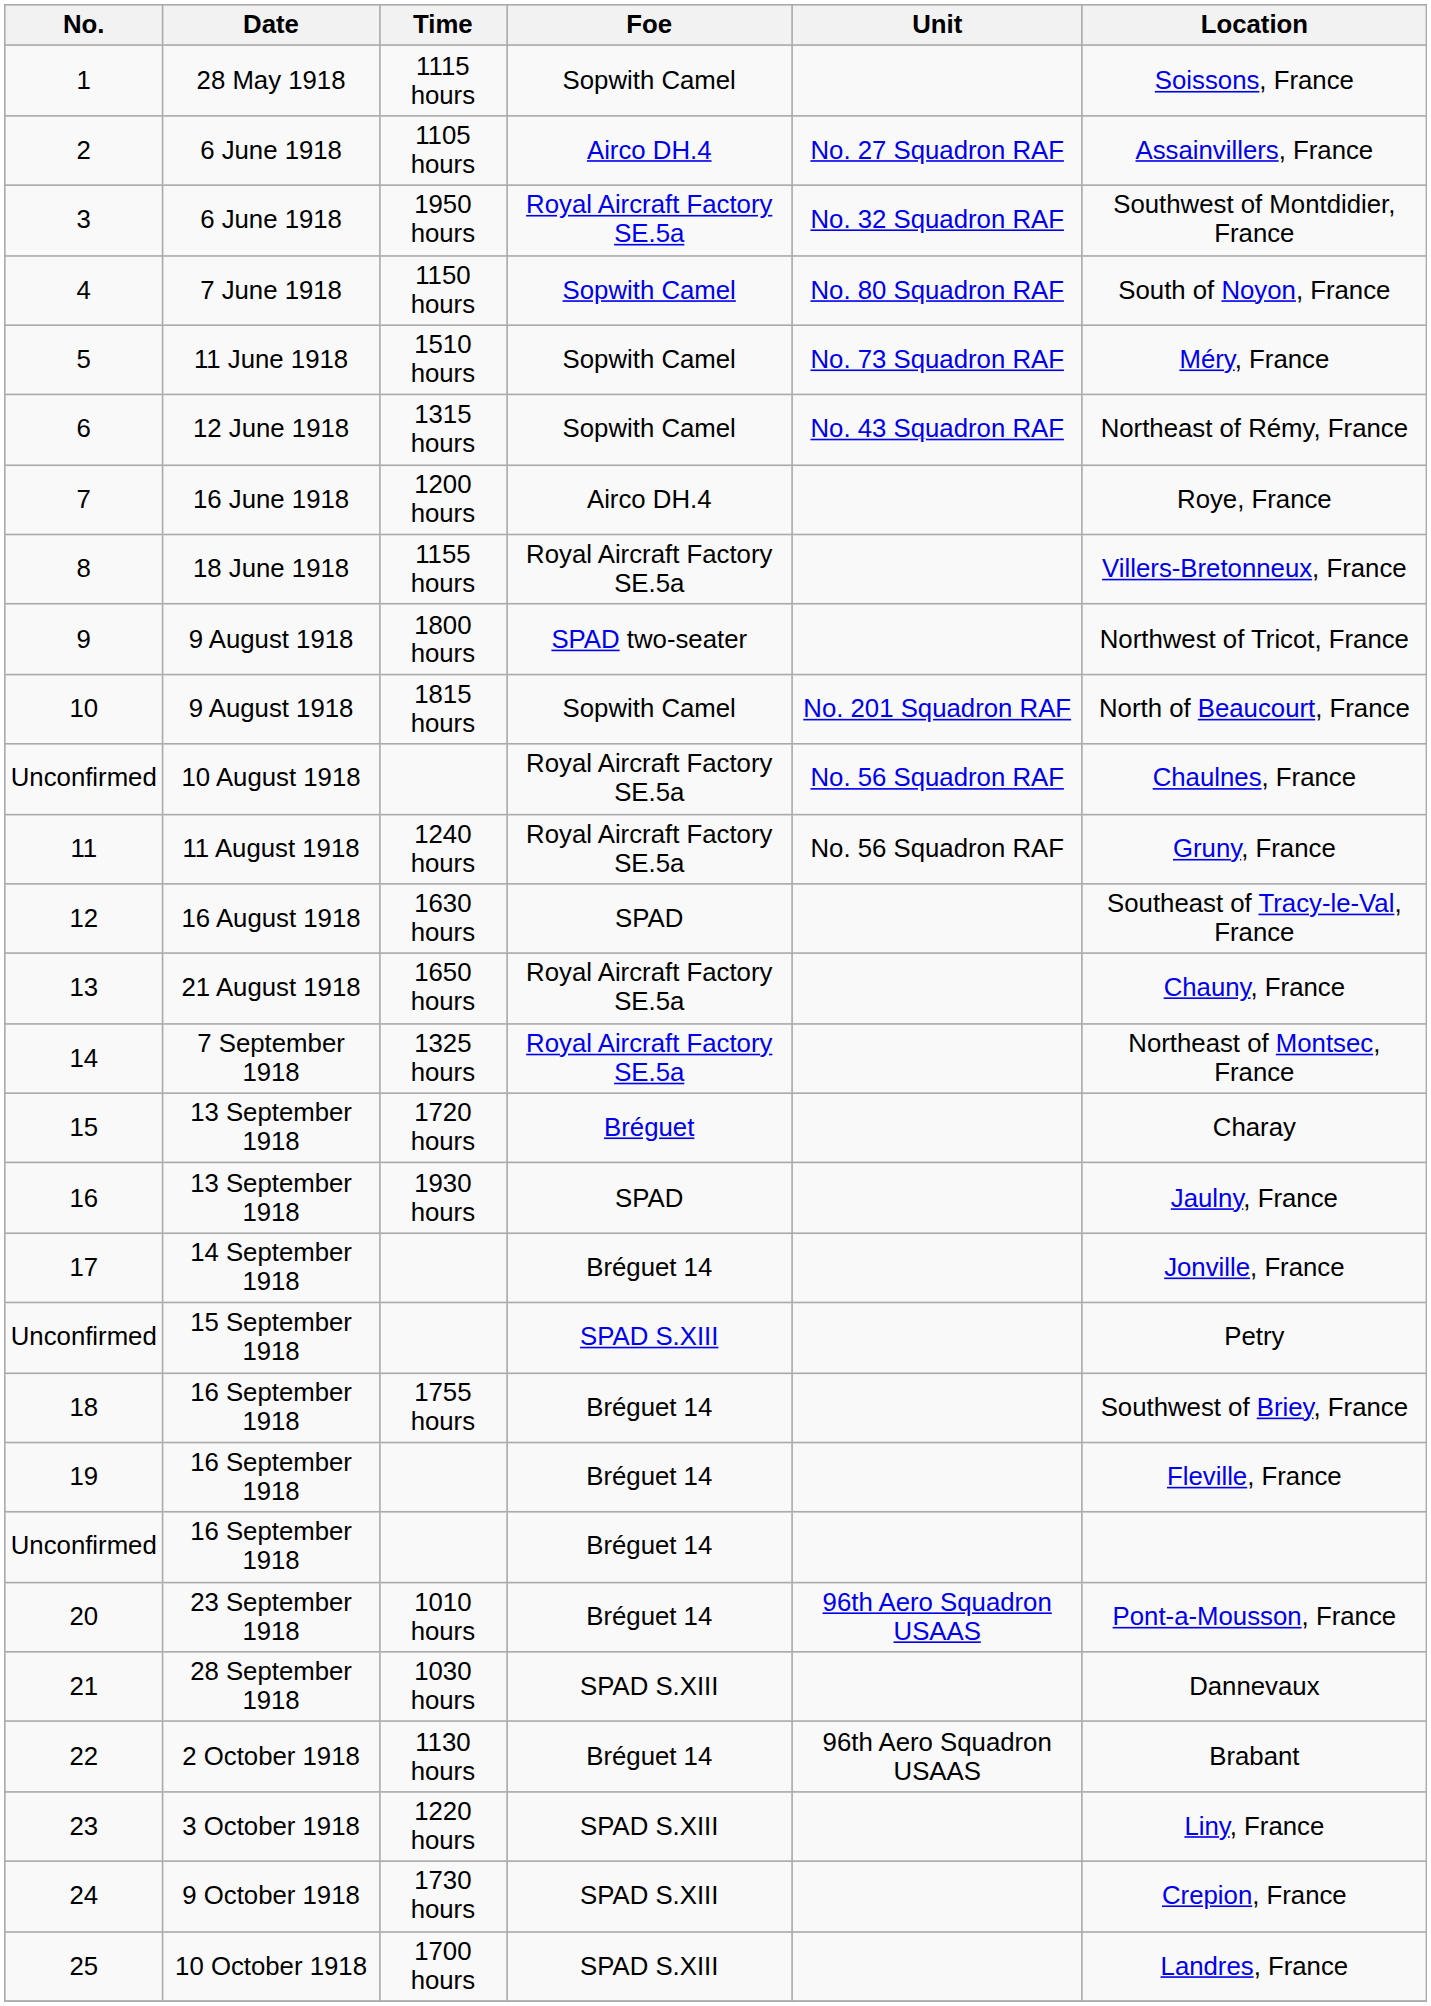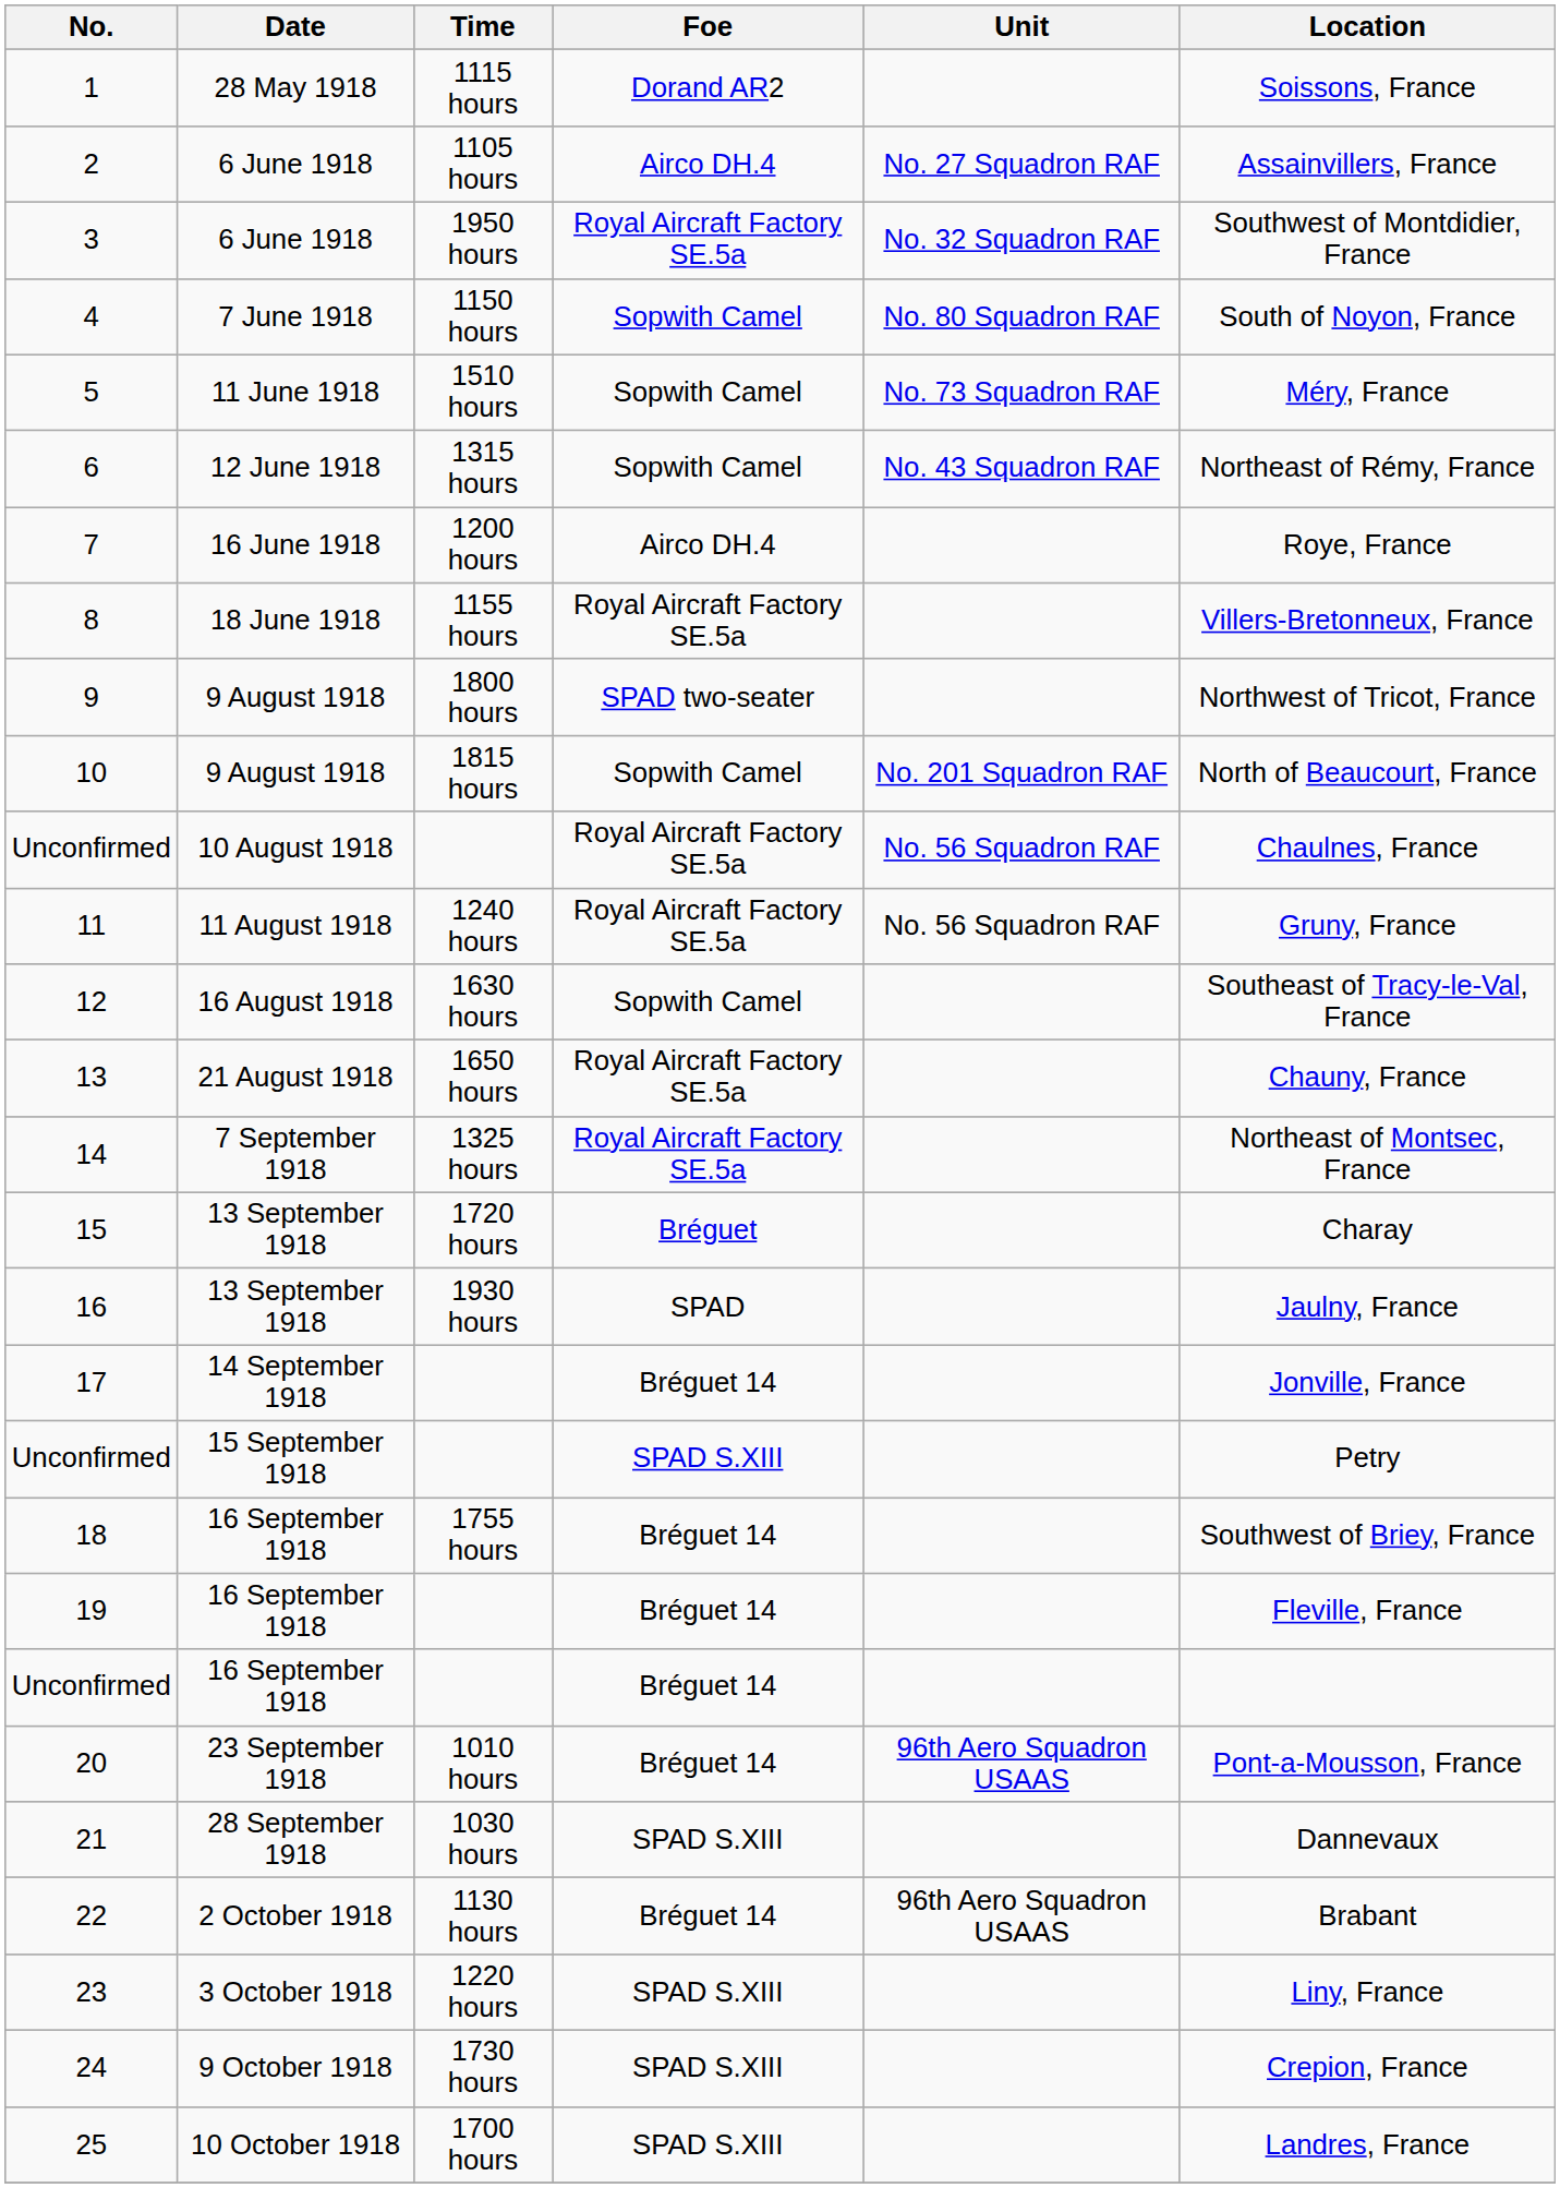1 | Foe: Sopwith Camel -> Dorand AR2
12 | Foe: SPAD -> Sopwith Camel
